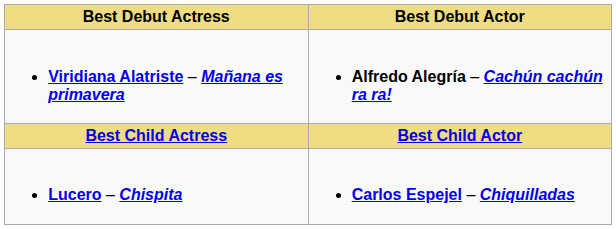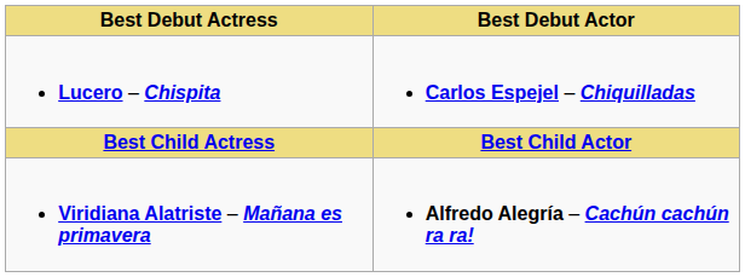rows swapped: Viridiana Alatriste – Mañana es primavera <-> Lucero – Chispita
